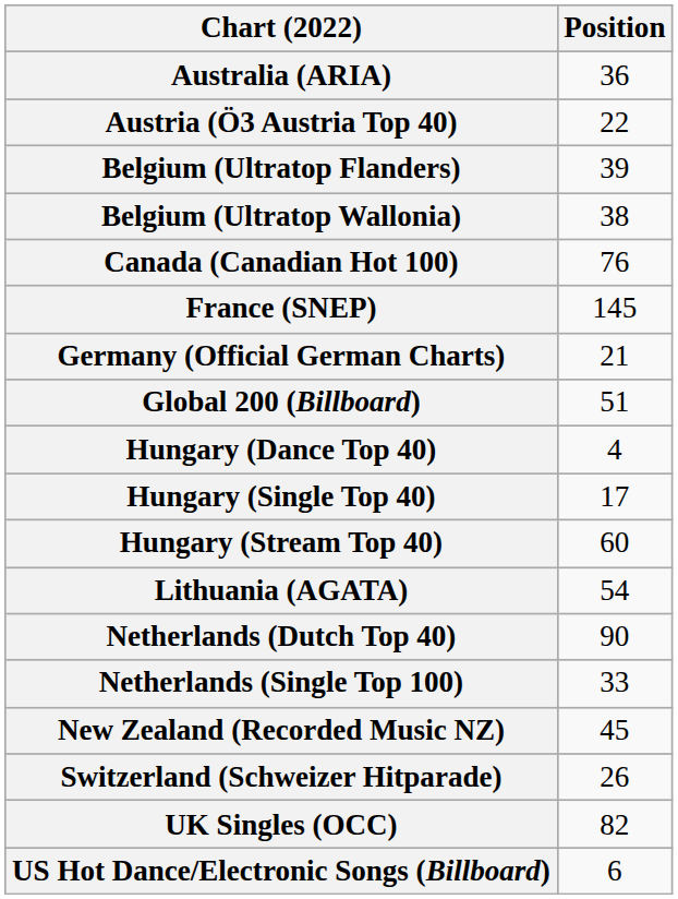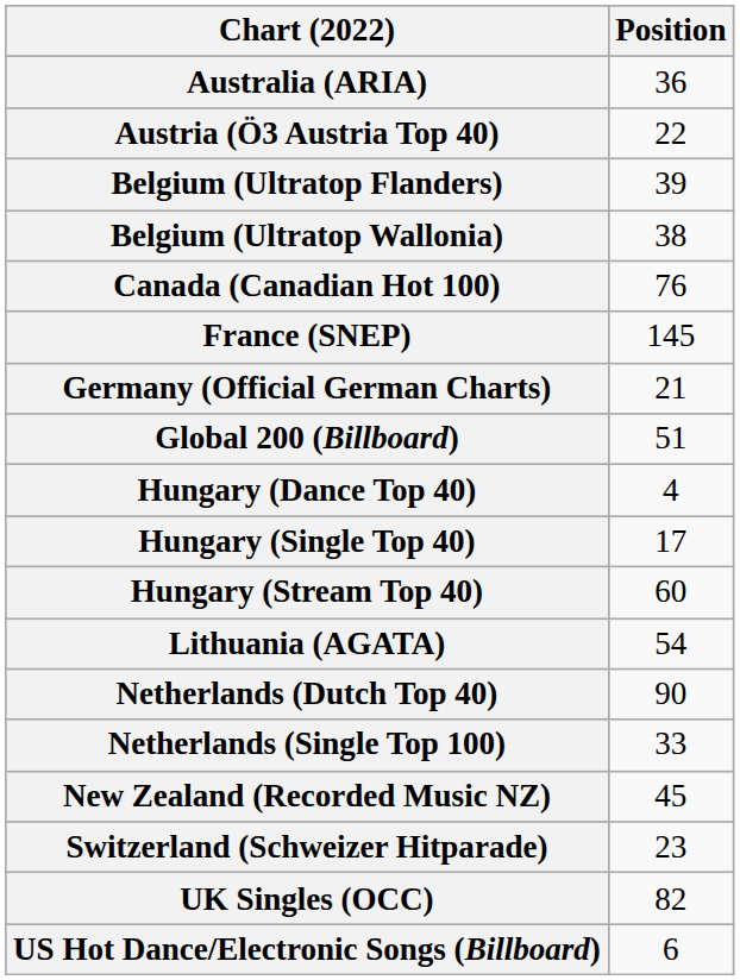Switzerland (Schweizer Hitparade) | Position: 26 -> 23
